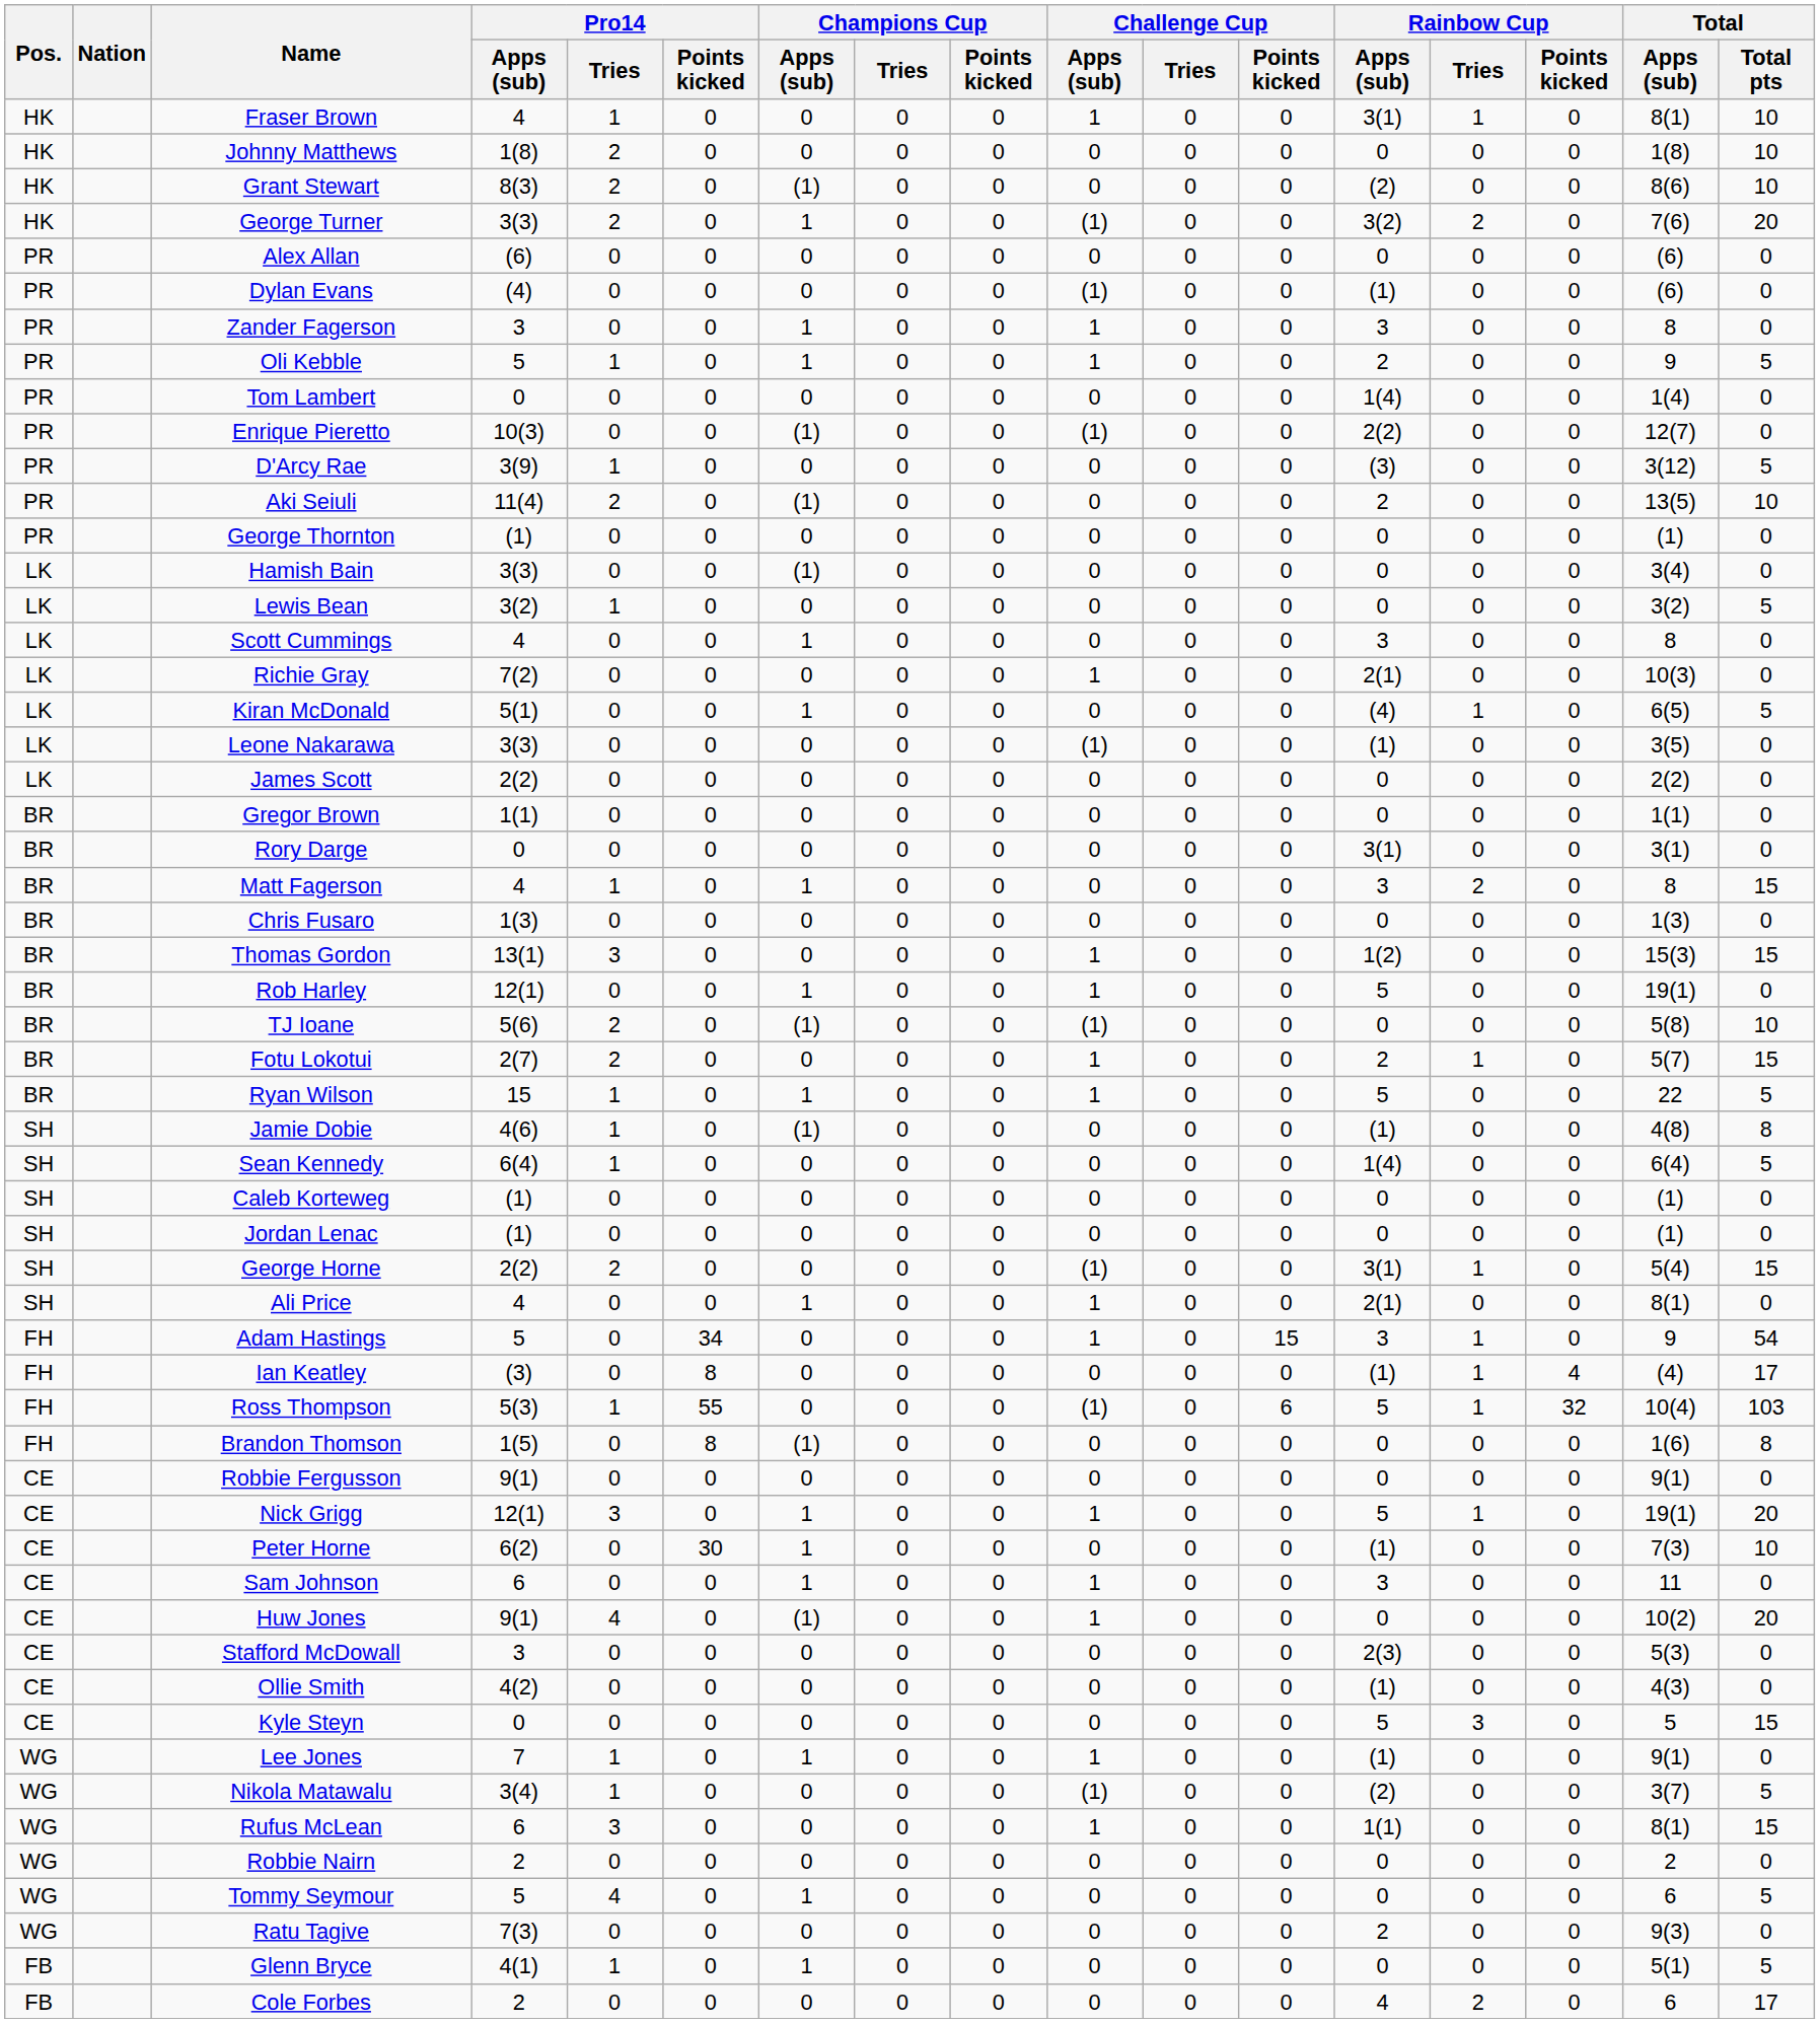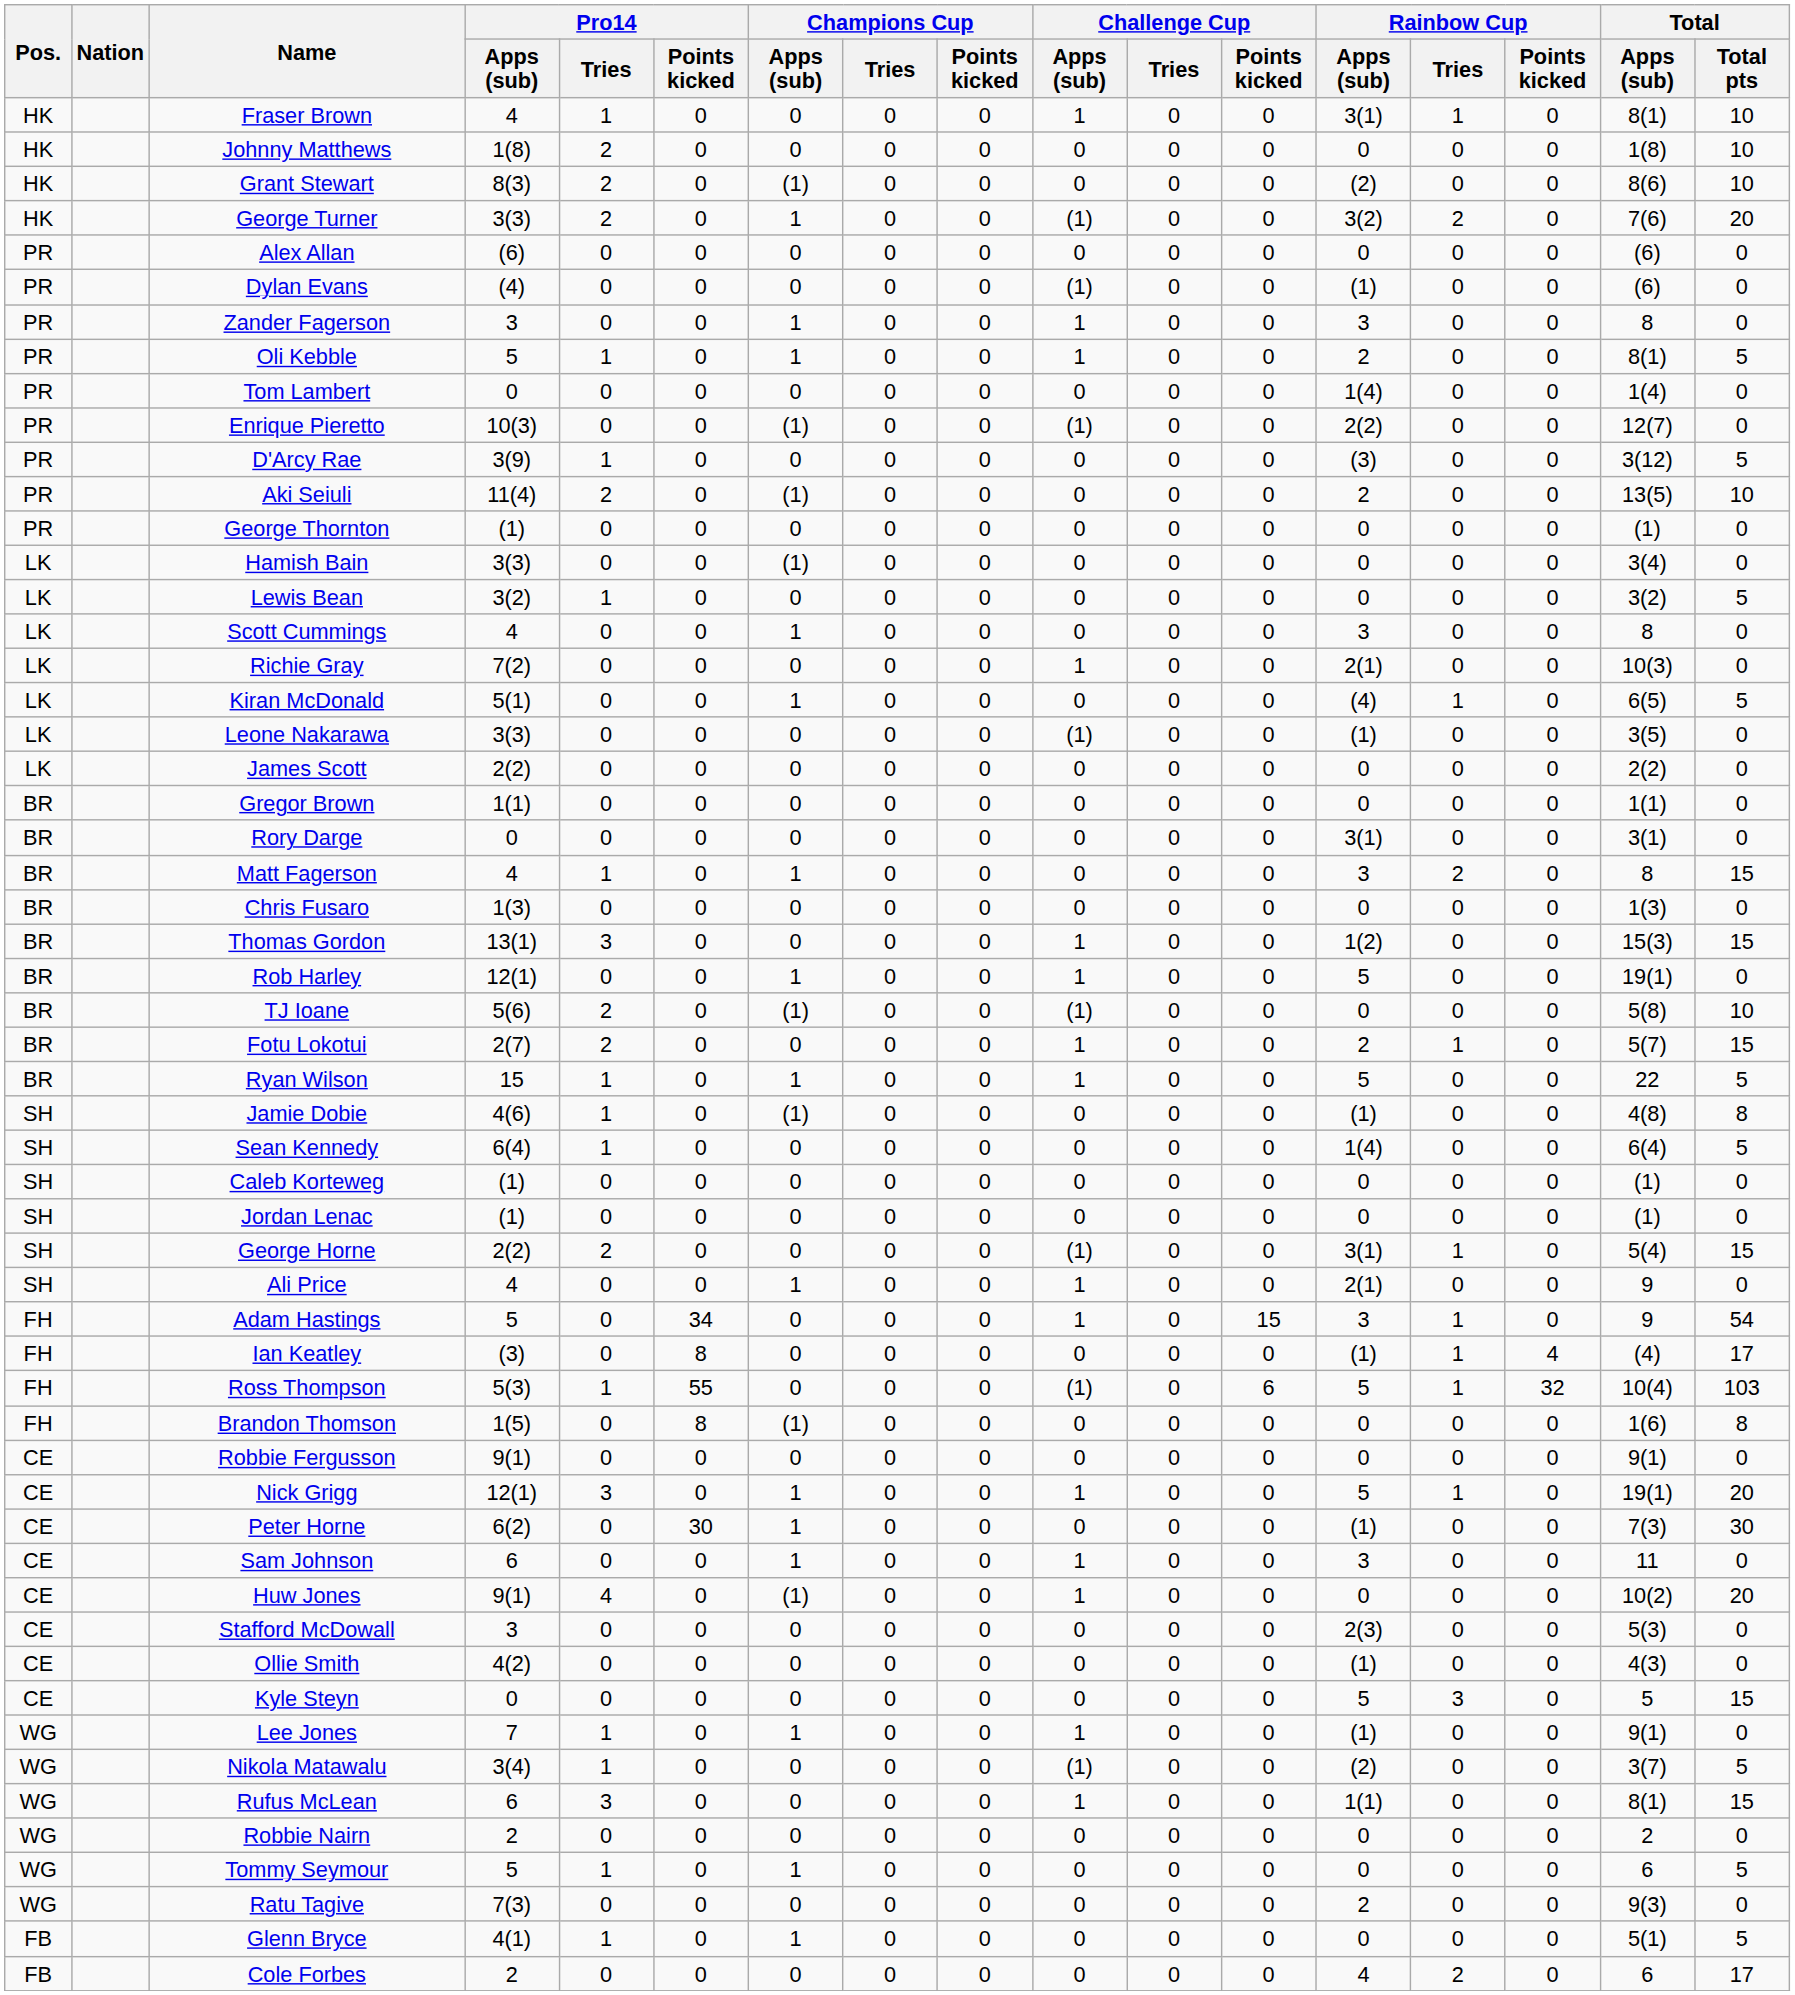Oli Kebble | Total / Apps (sub): 9 -> 8(1)
Ali Price | Total / Apps (sub): 8(1) -> 9
Peter Horne | Total / Total pts: 10 -> 30
Tommy Seymour | Pro14 / Tries: 4 -> 1
